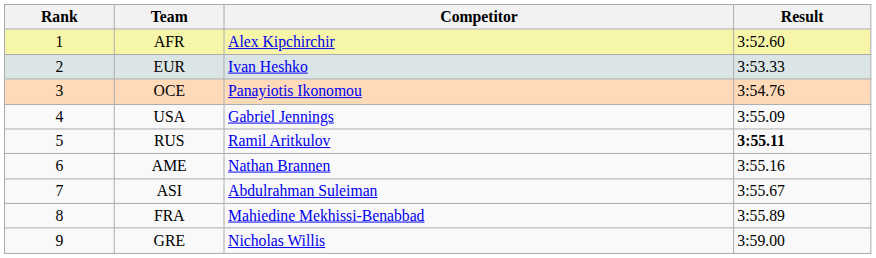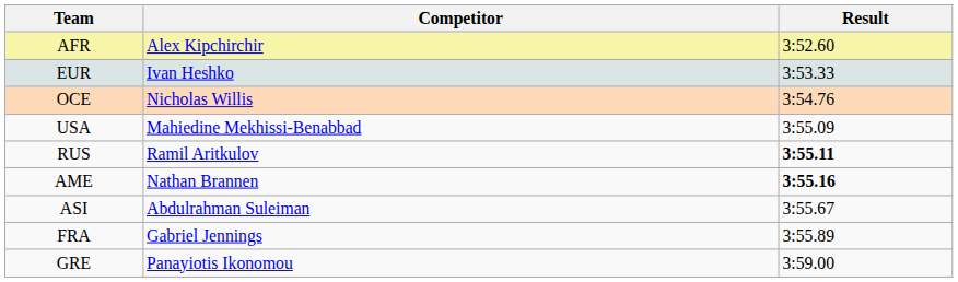- column: Rank | 1 | 2 | 3 | 4 | 5 | 6 | 7 | 8 | 9
OCE | Competitor: Panayiotis Ikonomou -> Nicholas Willis
USA | Competitor: Gabriel Jennings -> Mahiedine Mekhissi-Benabbad
AME | Result: normal -> bold
FRA | Competitor: Mahiedine Mekhissi-Benabbad -> Gabriel Jennings
GRE | Competitor: Nicholas Willis -> Panayiotis Ikonomou
